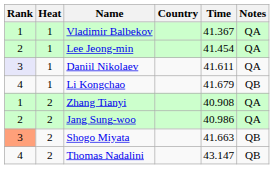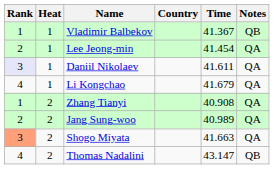Vladimir Balbekov | Notes: QA -> QB
Li Kongchao | Notes: QB -> QA
Jang Sung-woo | Time: 40.986 -> 40.989
Shogo Miyata | Notes: QB -> QA
